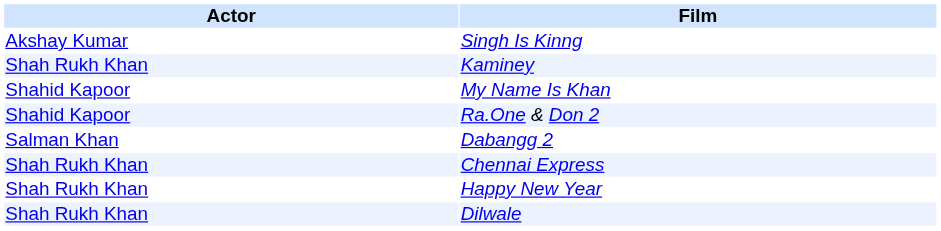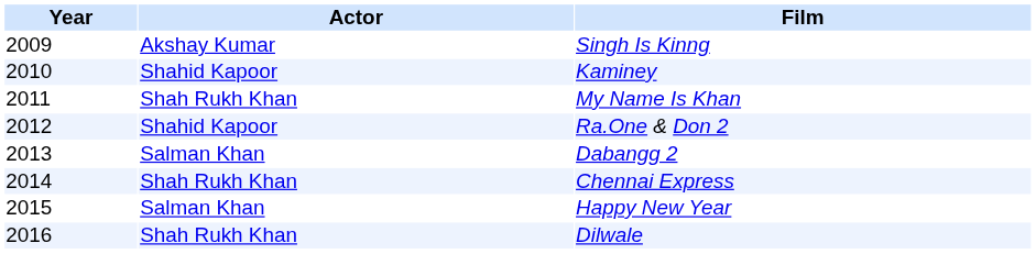+ column: Year | 2009 | 2010 | 2011 | 2012 | 2013 | 2014 | 2015 | 2016
Kaminey | Actor: Shah Rukh Khan -> Shahid Kapoor
My Name Is Khan | Actor: Shahid Kapoor -> Shah Rukh Khan
Happy New Year | Actor: Shah Rukh Khan -> Salman Khan
